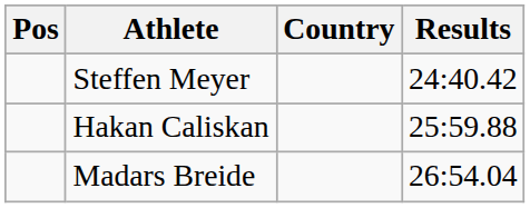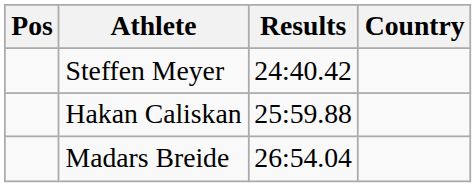columns swapped: Country <-> Results
